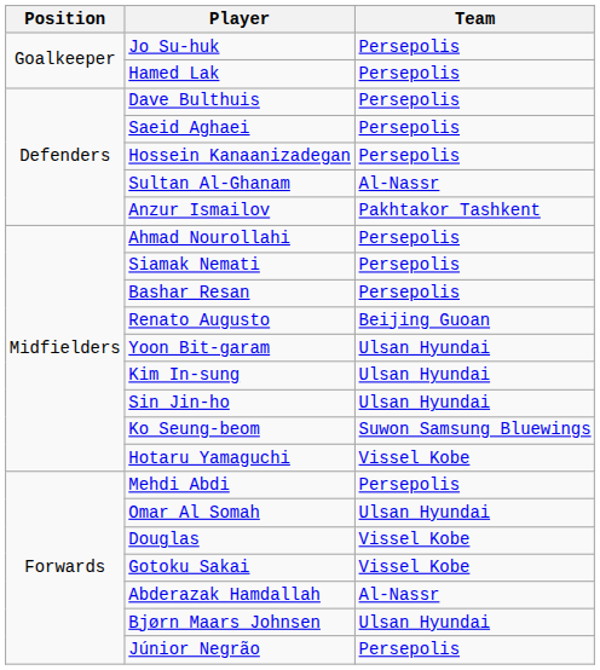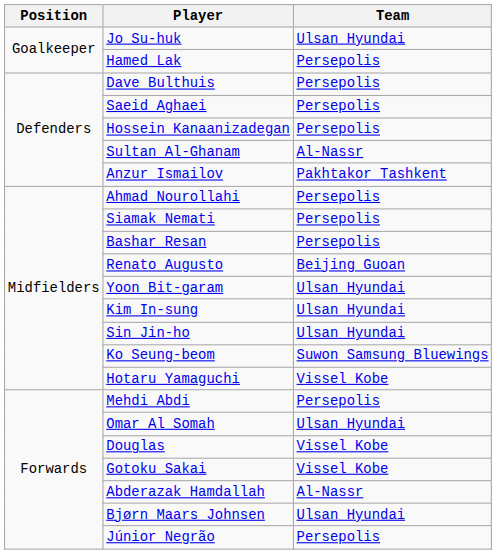Jo Su-huk | Team: Persepolis -> Ulsan Hyundai
